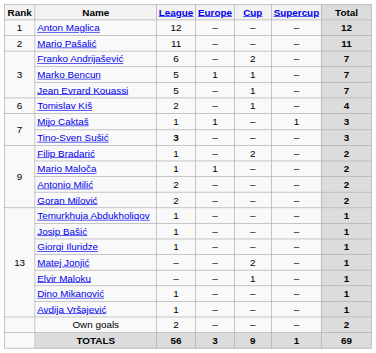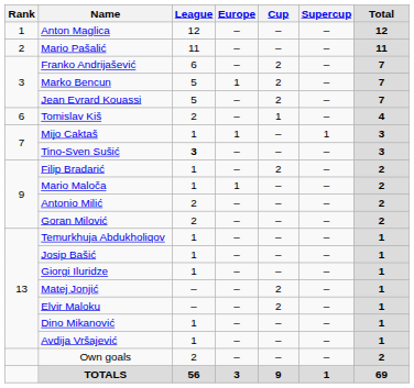Marko Bencun | Cup: 1 -> 2
Jean Evrard Kouassi | Cup: 1 -> 2
Elvir Maloku | Cup: 1 -> 2
